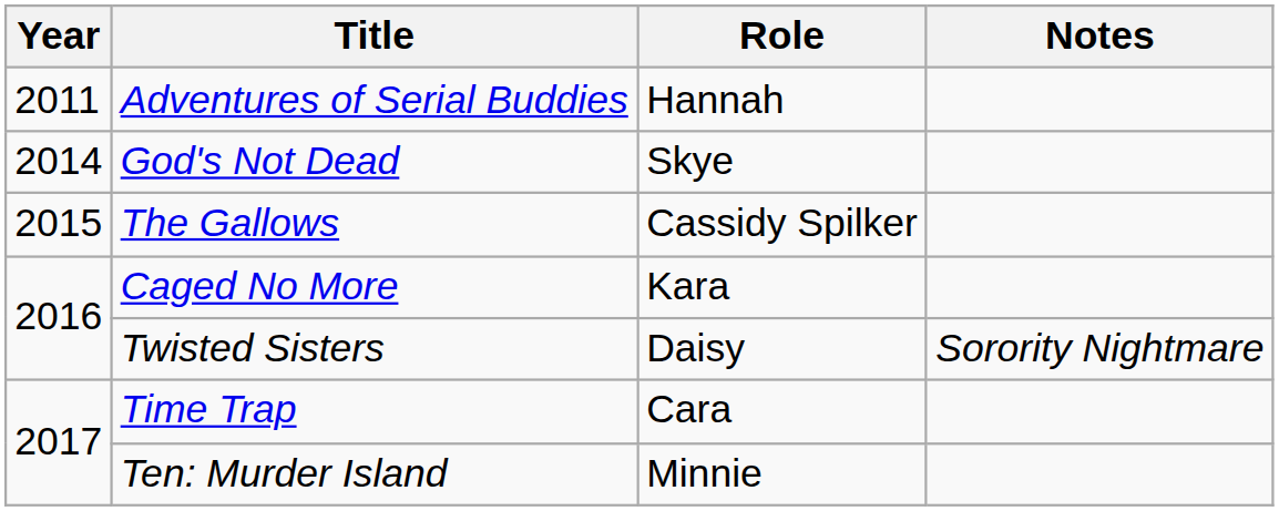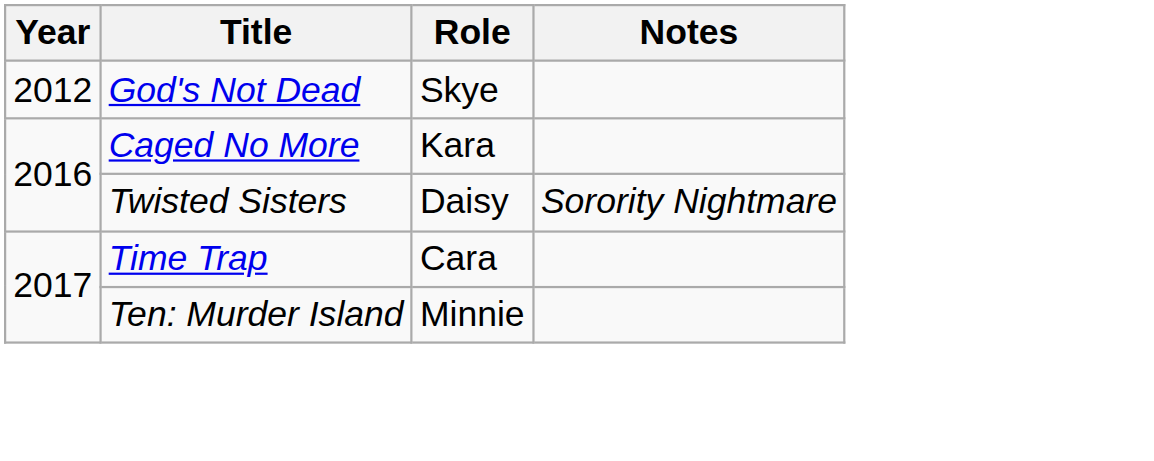- row: 2011 | Adventures of Serial Buddies | Hannah
God's Not Dead | Year: 2014 -> 2012
- row: 2015 | The Gallows | Cassidy Spilker
